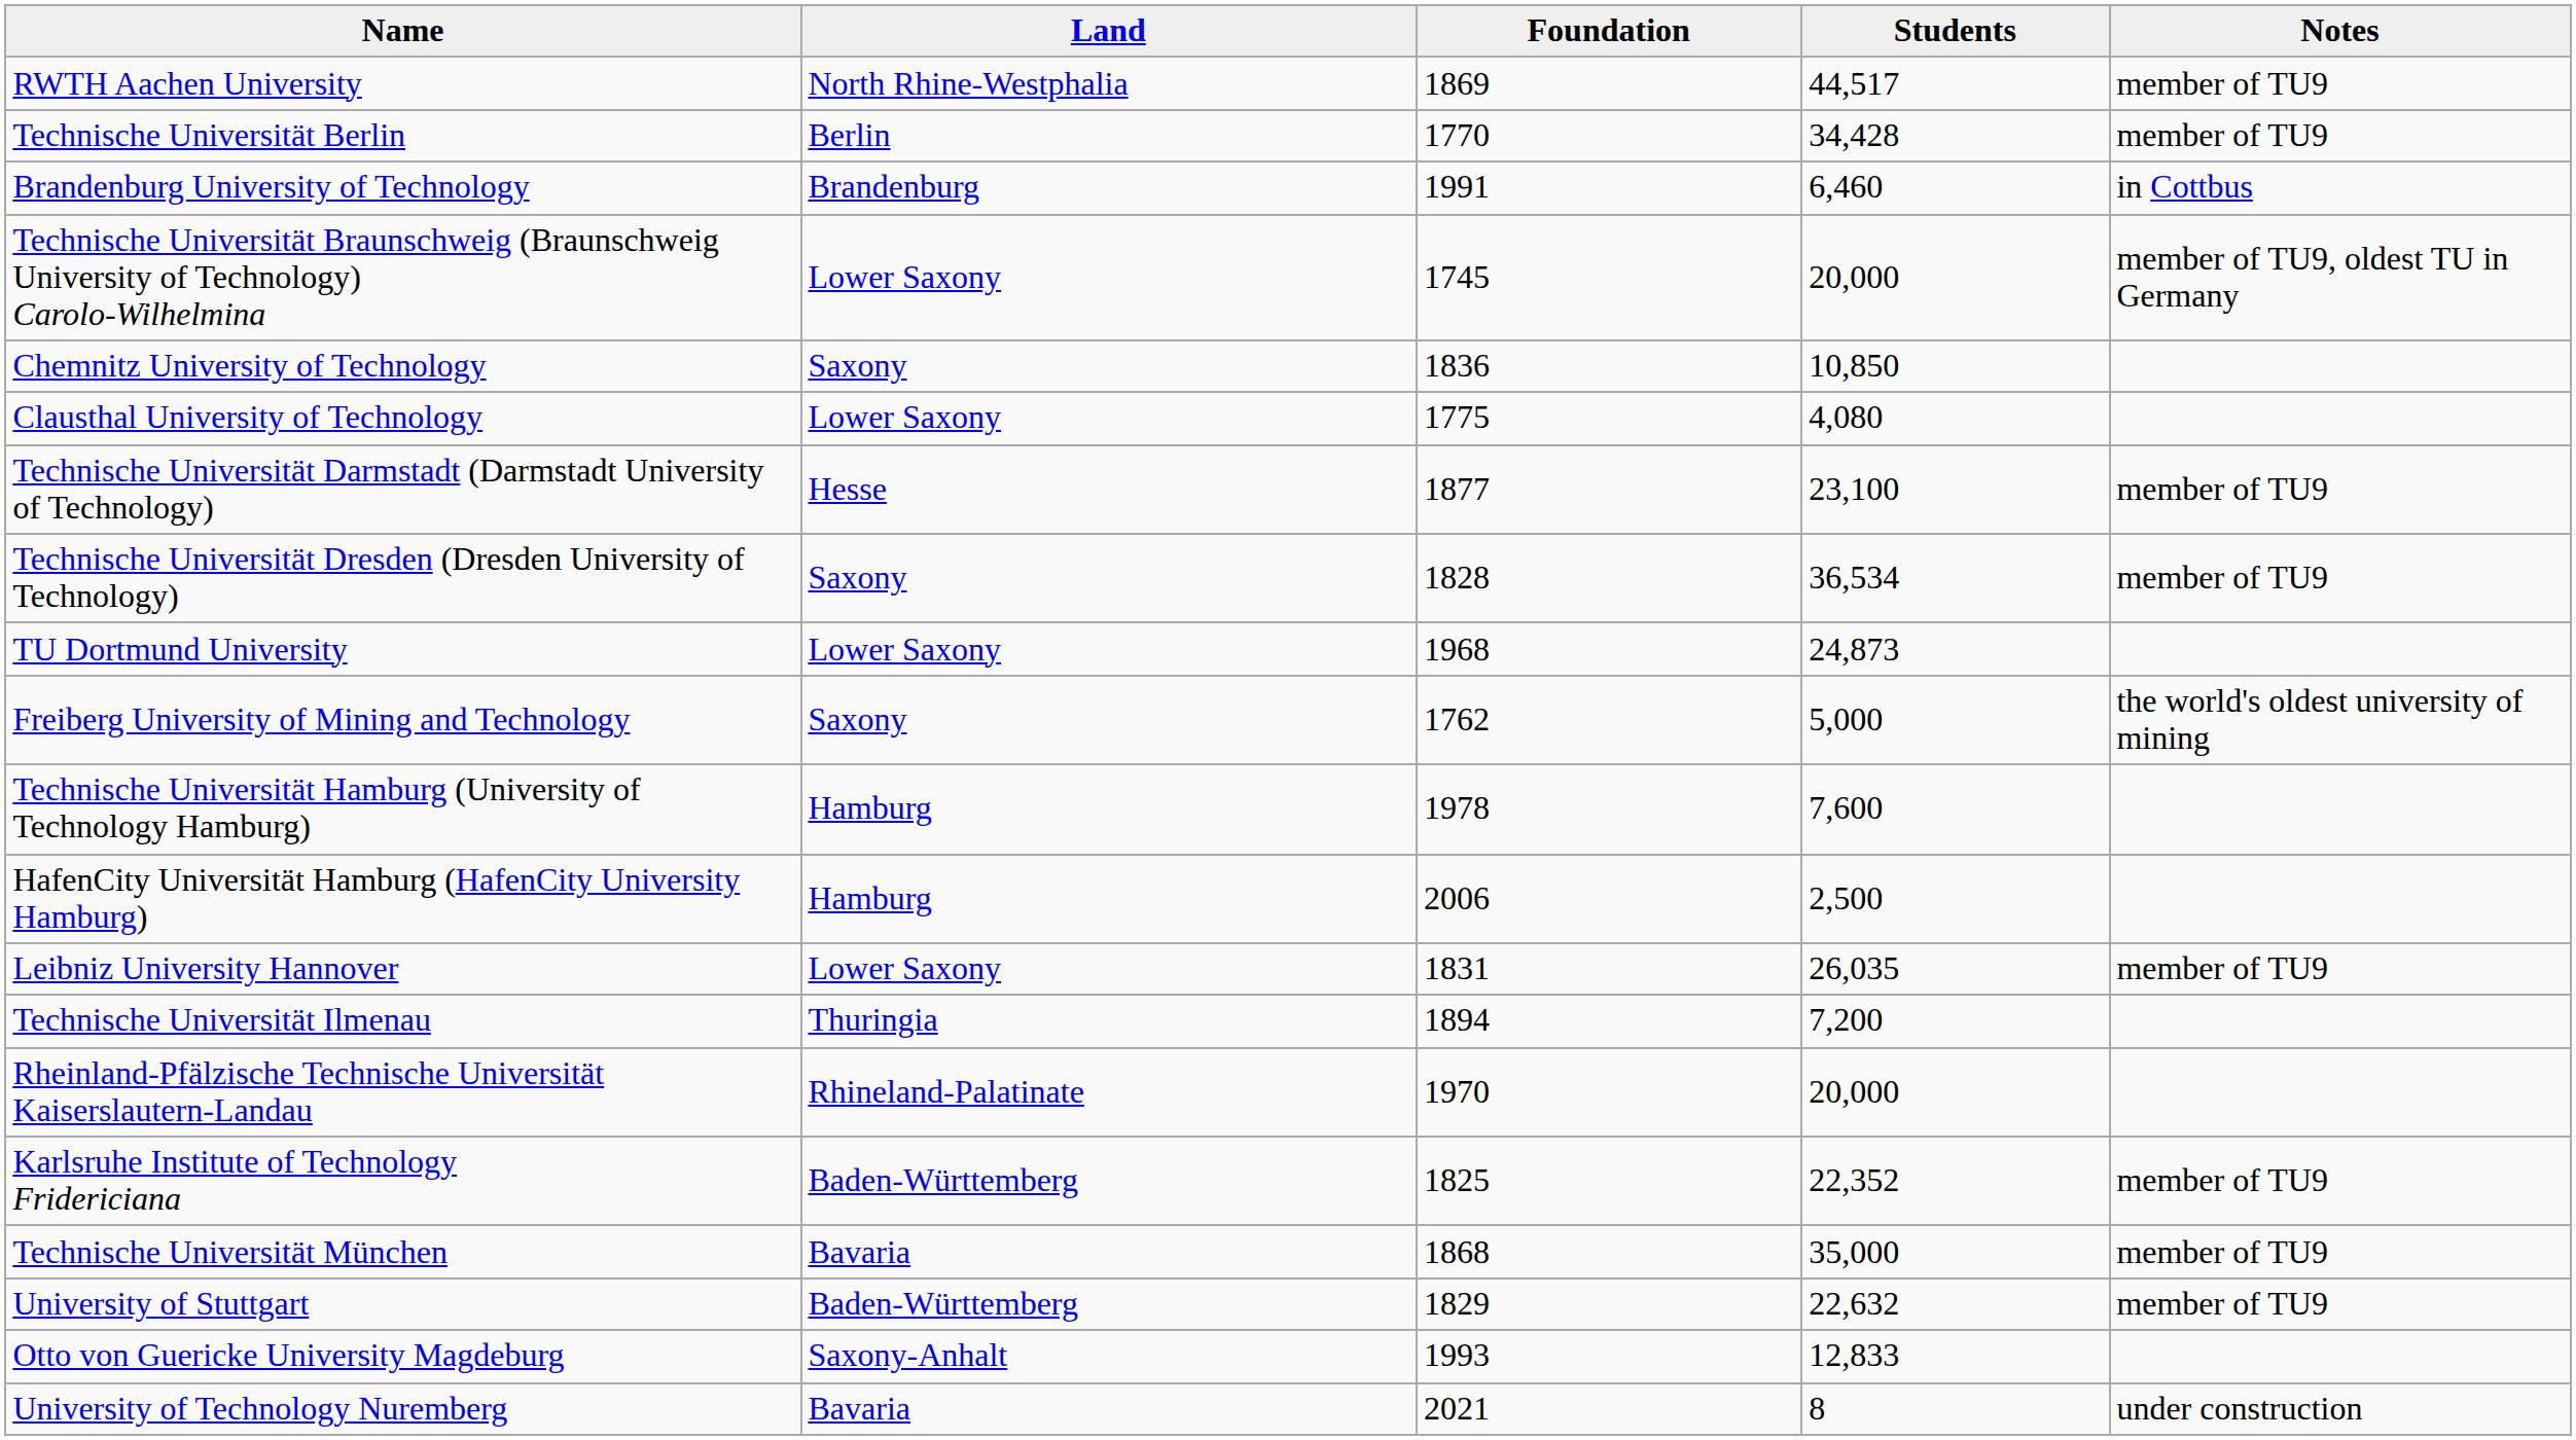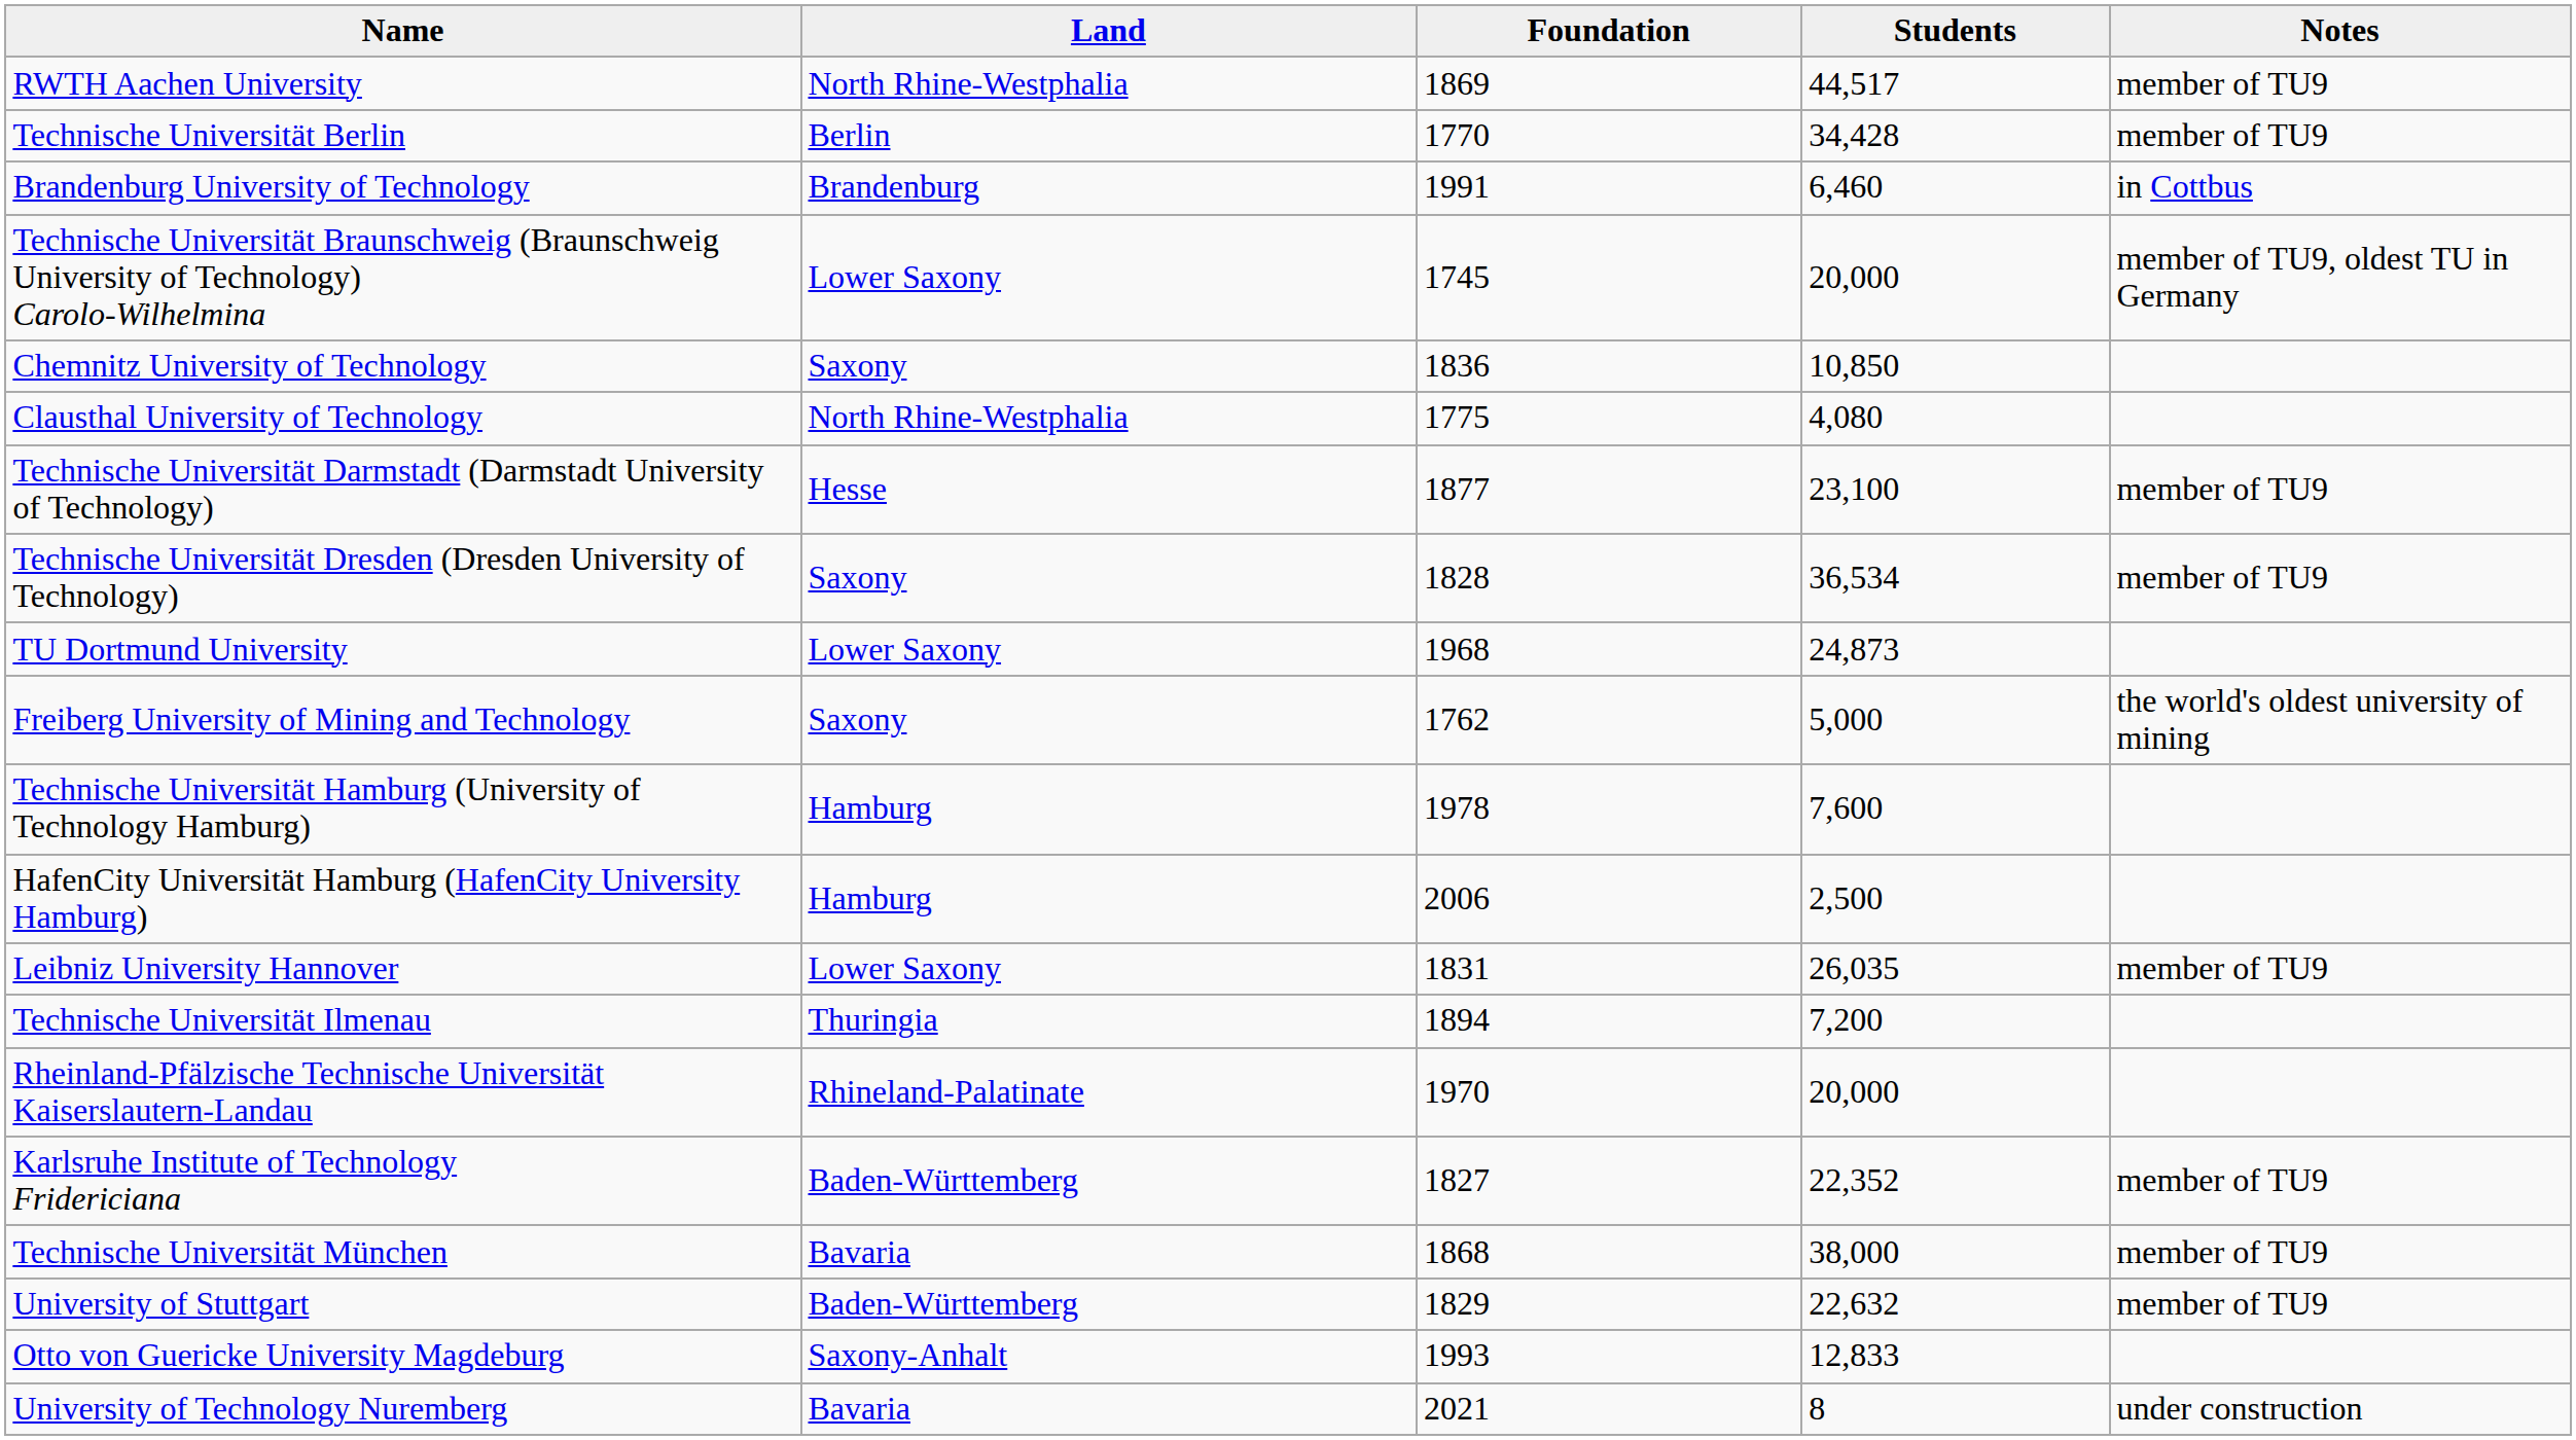Clausthal University of Technology | Land: Lower Saxony -> North Rhine-Westphalia
Karlsruhe Institute of Technology Fridericiana | Foundation: 1825 -> 1827
Technische Universität München | Students: 35,000 -> 38,000
